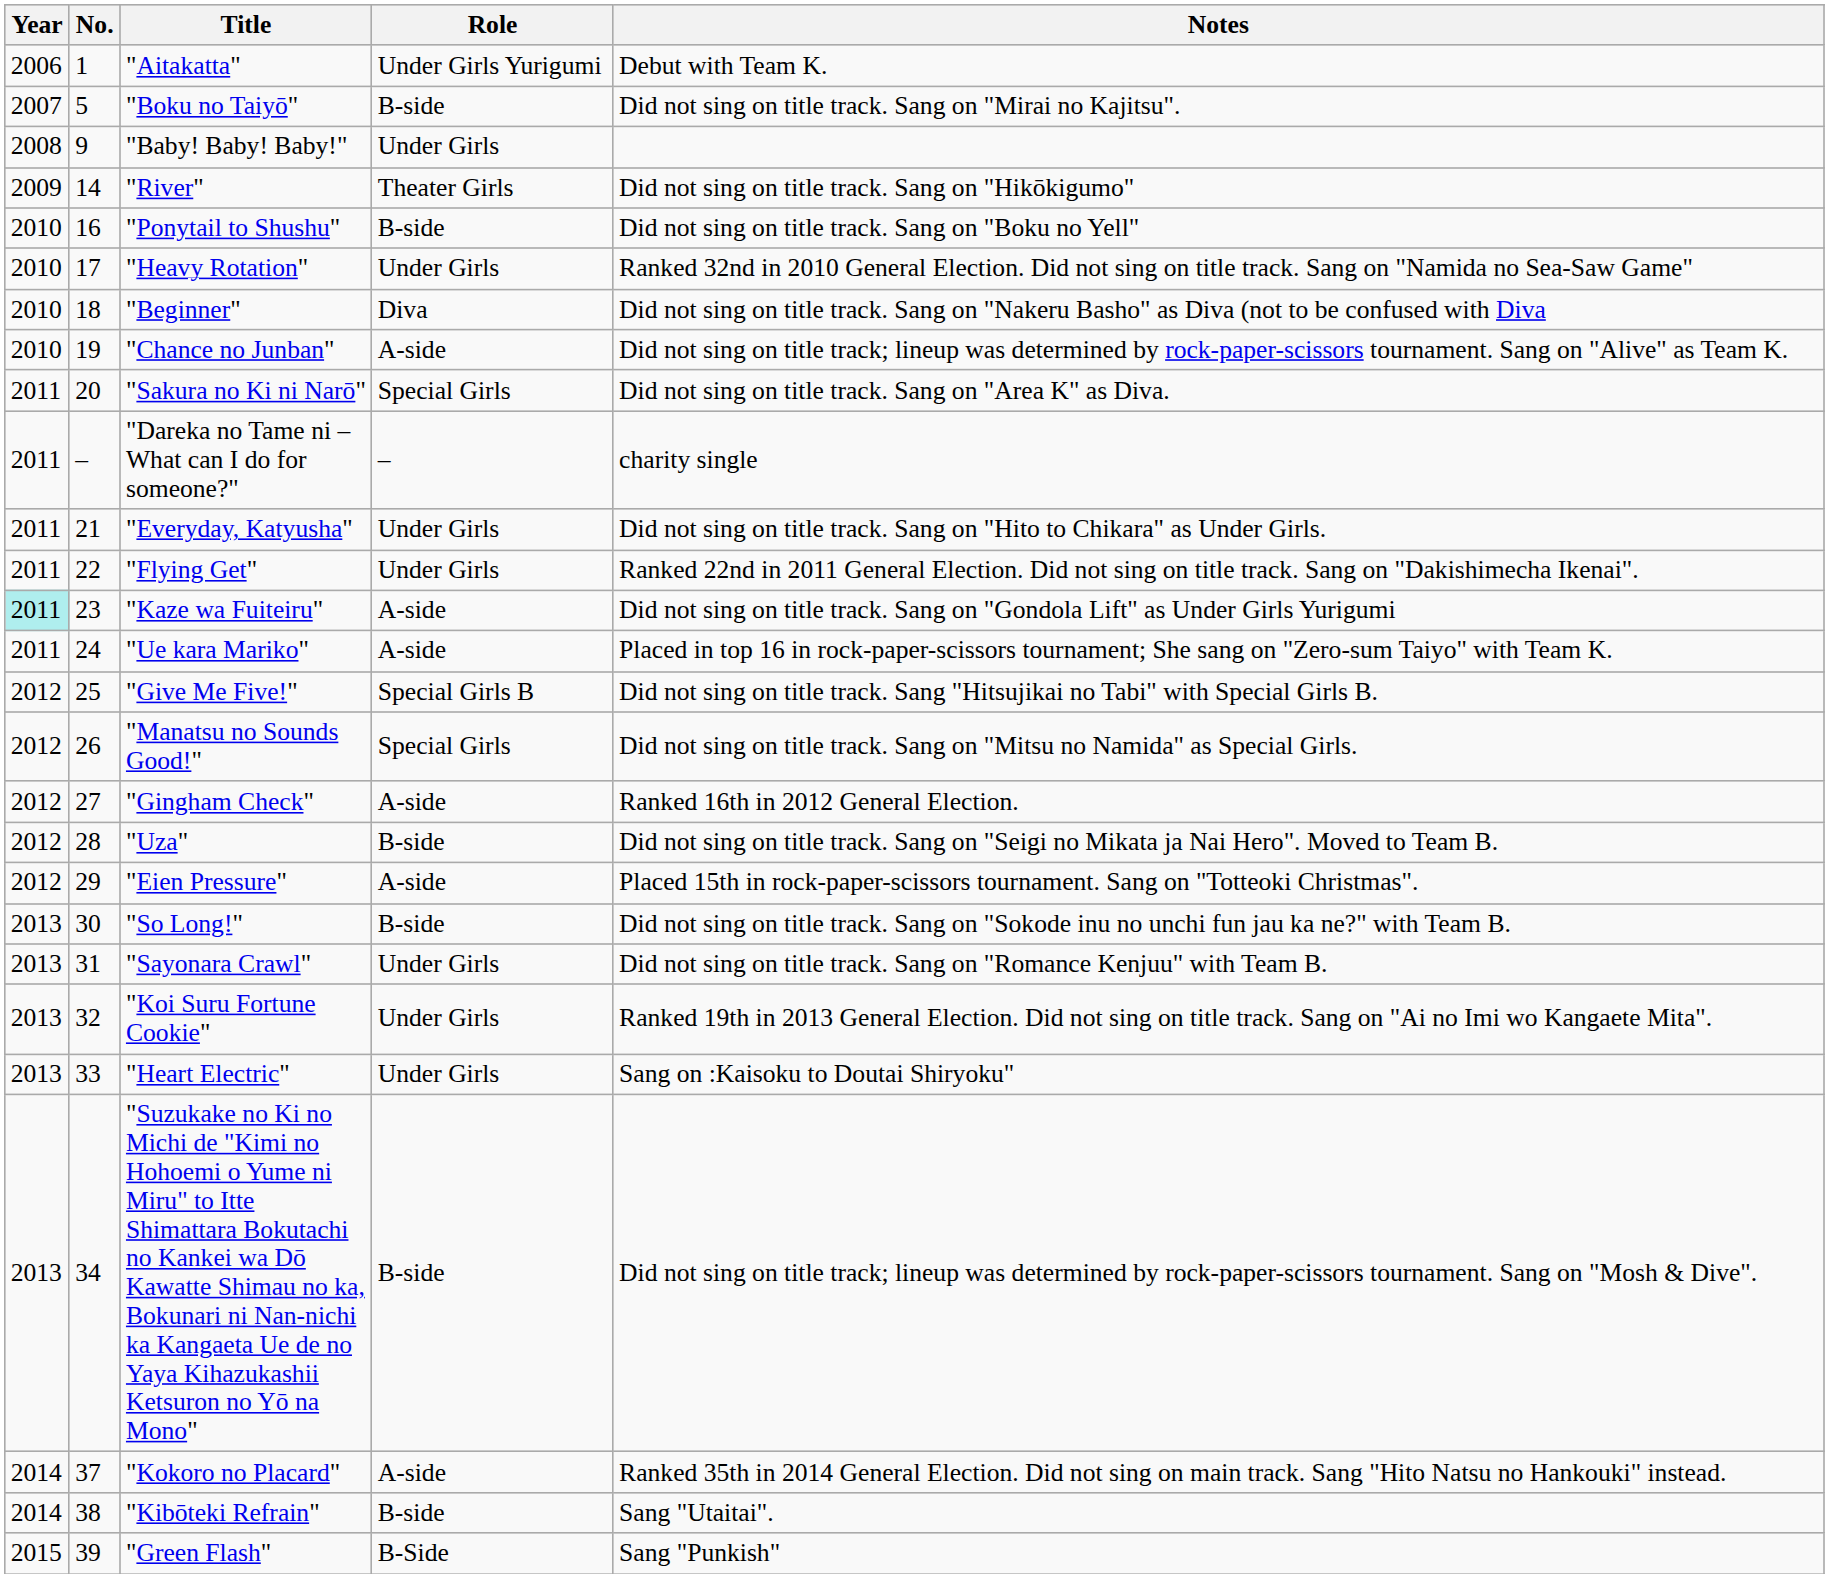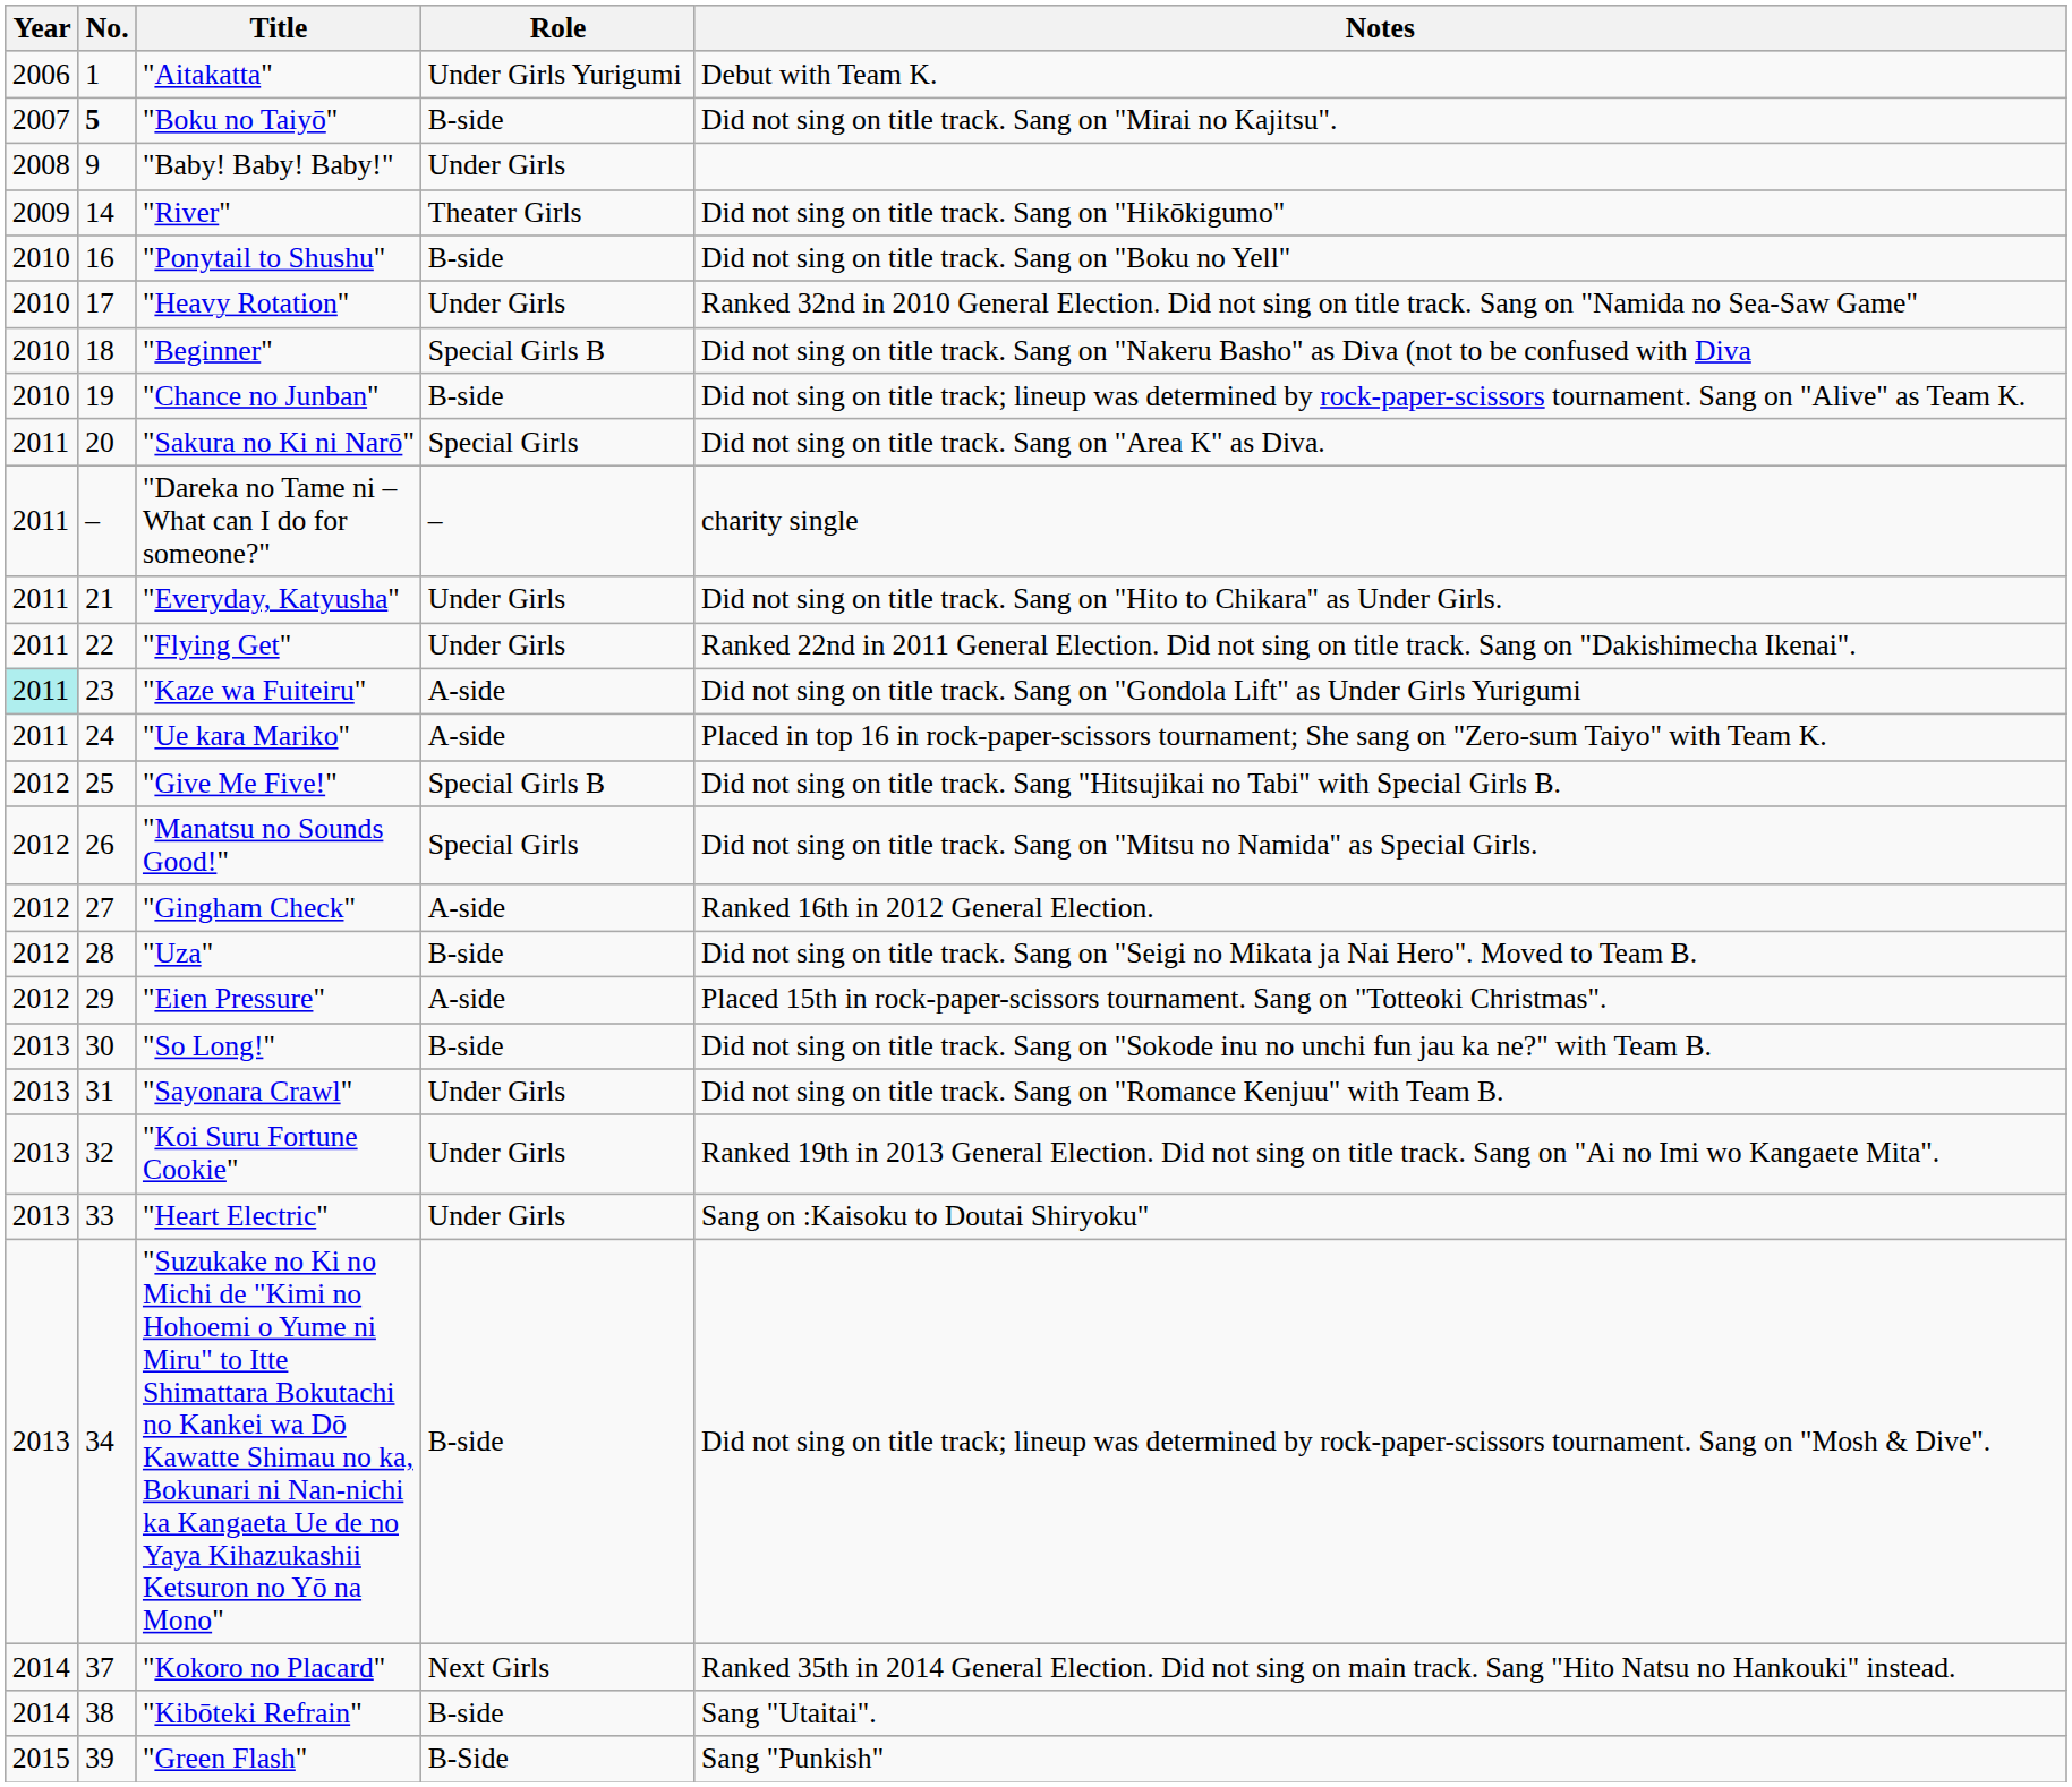"Boku no Taiyō" | No.: normal -> bold
"Beginner" | Role: Diva -> Special Girls B
"Chance no Junban" | Role: A-side -> B-side
"Kokoro no Placard" | Role: A-side -> Next Girls
